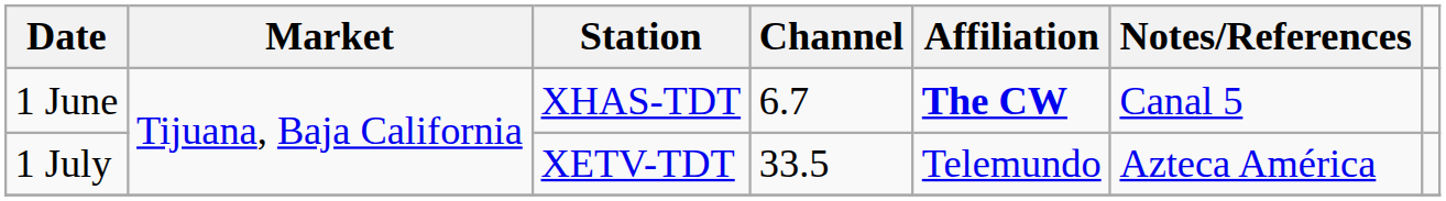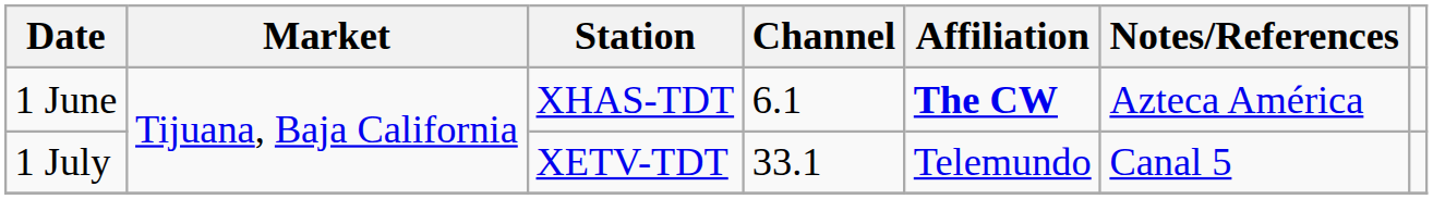1 June | Channel: 6.7 -> 6.1
1 June | Notes/References: Canal 5 -> Azteca América
1 July | Channel: 33.5 -> 33.1
1 July | Notes/References: Azteca América -> Canal 5
